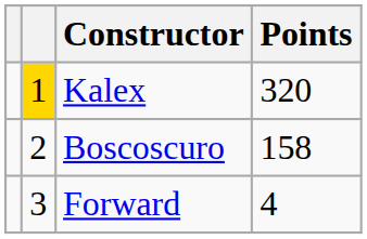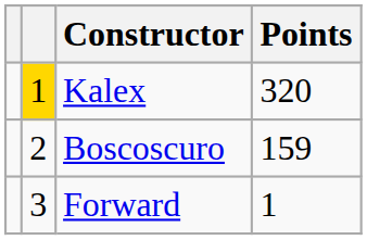Boscoscuro | Points: 158 -> 159
Forward | Points: 4 -> 1
